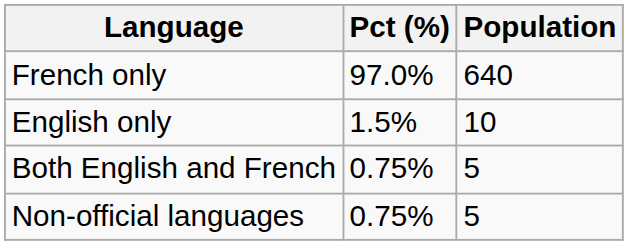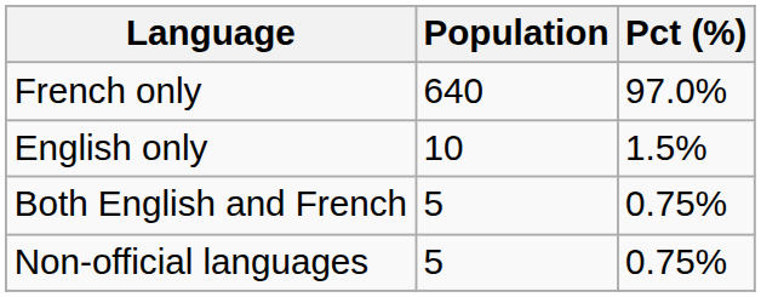columns swapped: Population <-> Pct (%)
